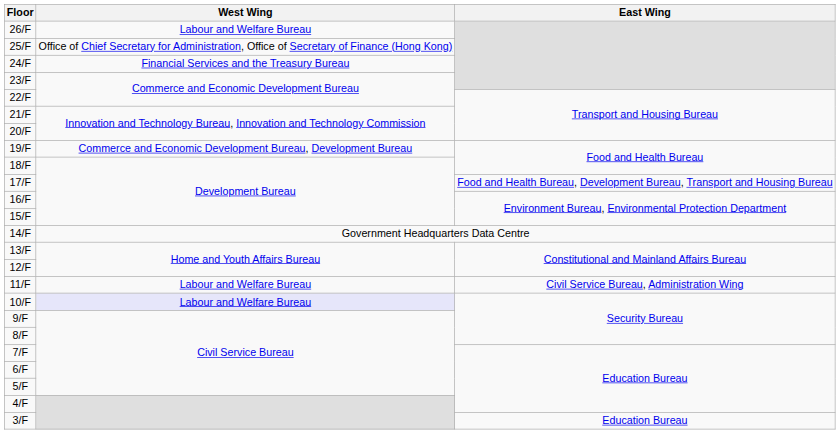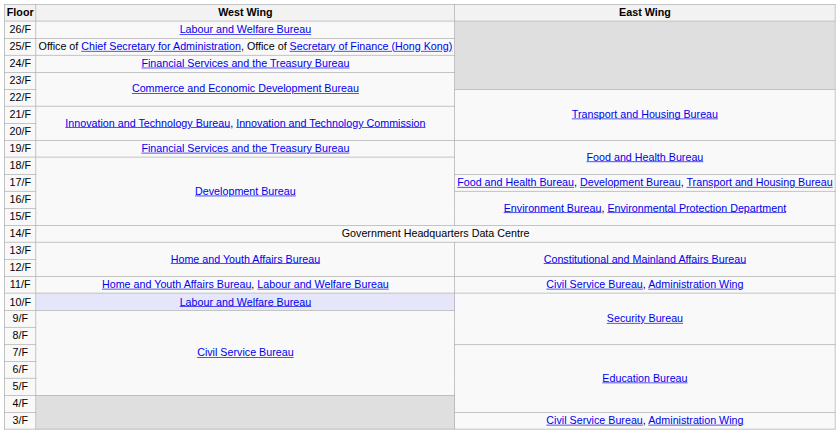19/F | West Wing: Commerce and Economic Development Bureau, Development Bureau -> Financial Services and the Treasury Bureau
11/F | West Wing: Labour and Welfare Bureau -> Home and Youth Affairs Bureau, Labour and Welfare Bureau
3/F | East Wing: Education Bureau -> Civil Service Bureau, Administration Wing
